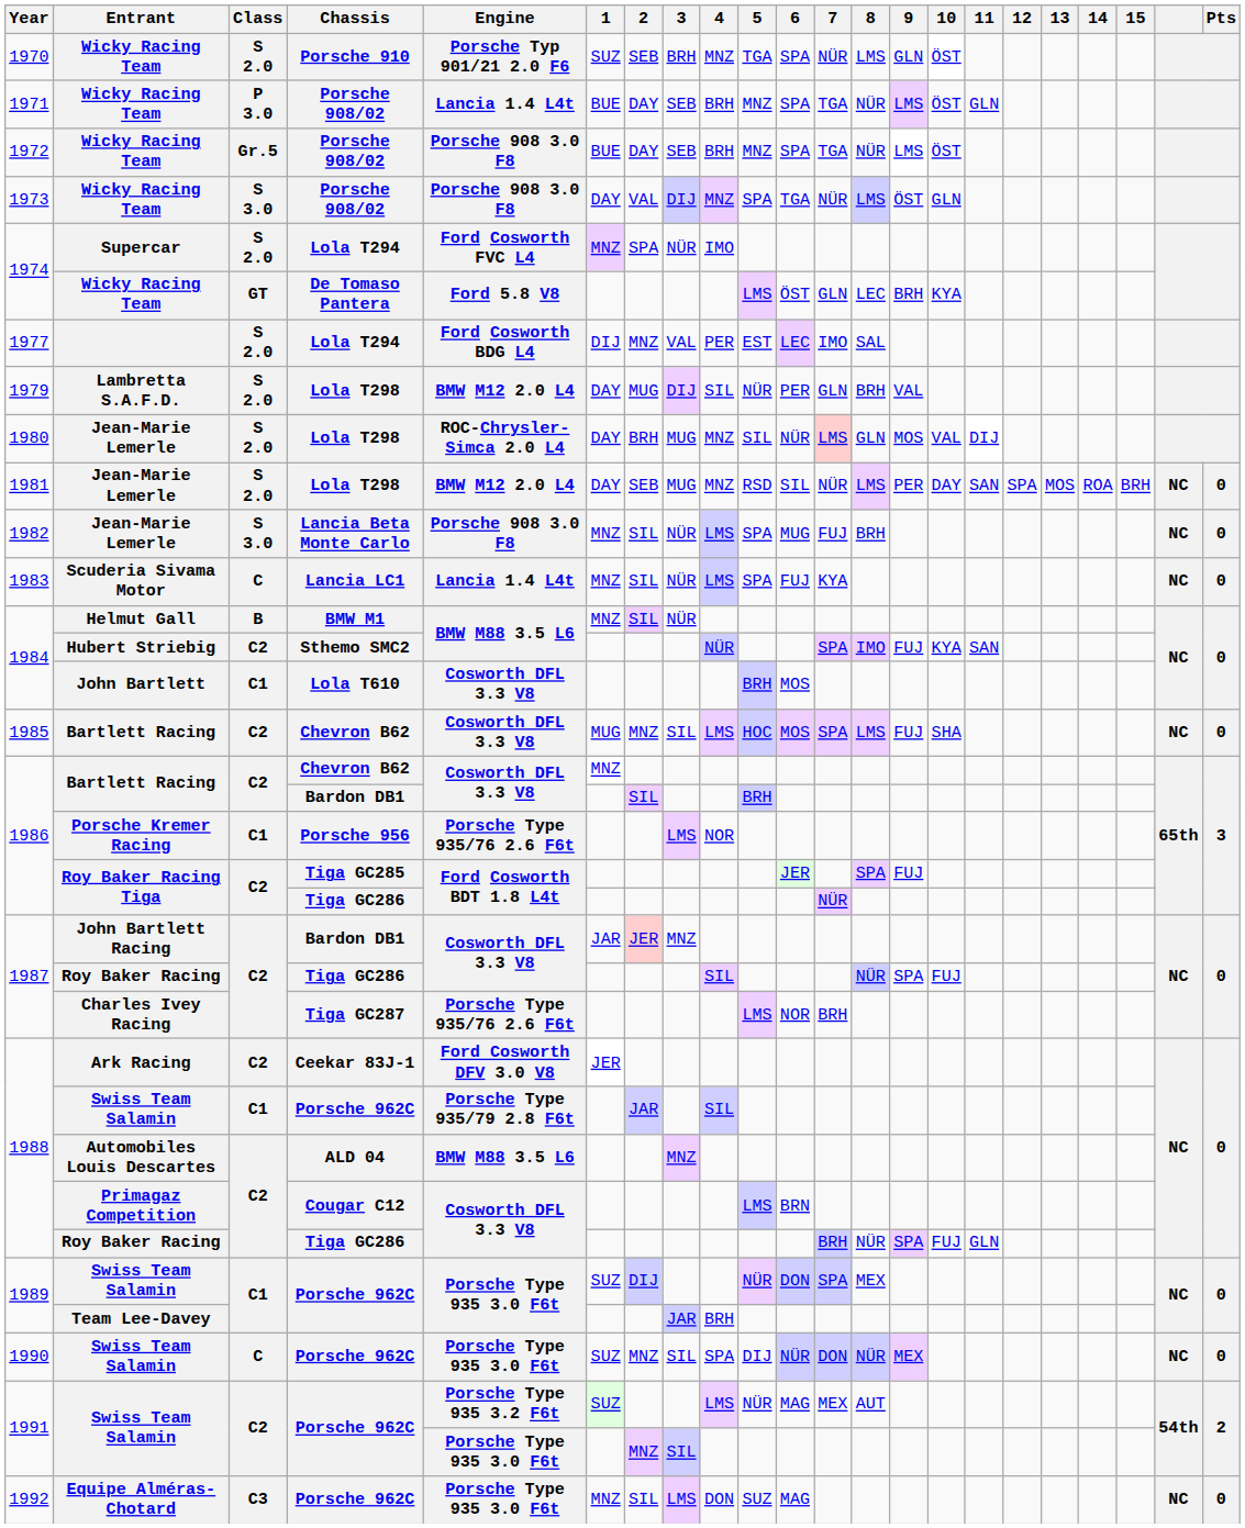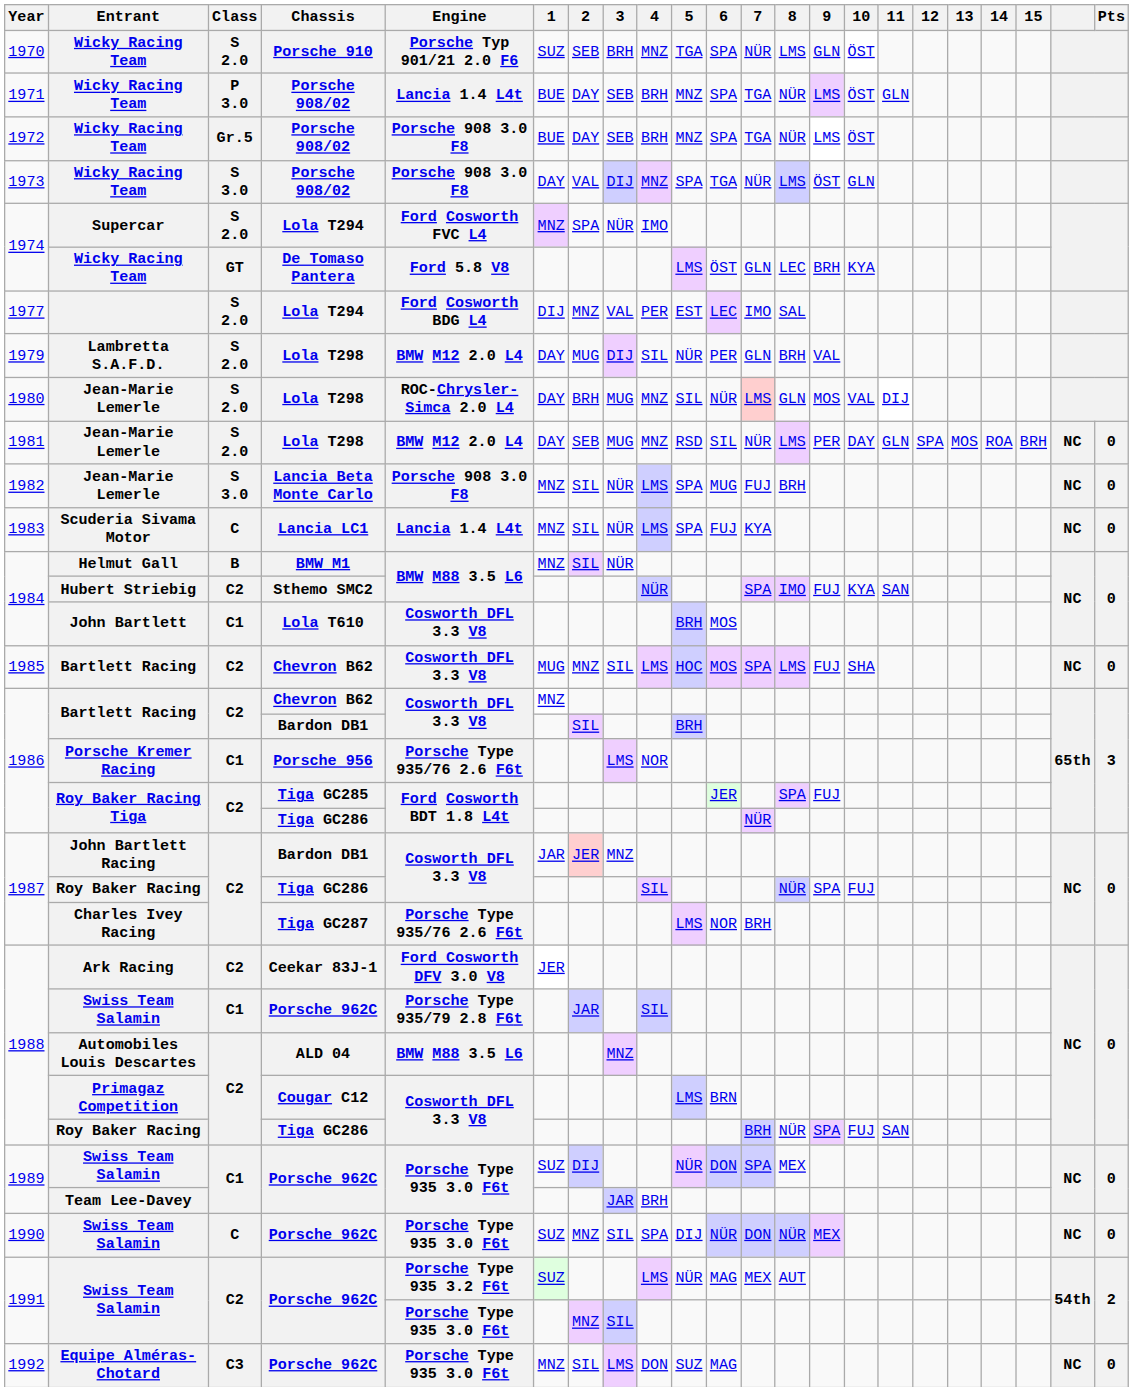1981 / Jean-Marie Lemerle | 11: SAN -> GLN
1988 / Roy Baker Racing | 11: GLN -> SAN
